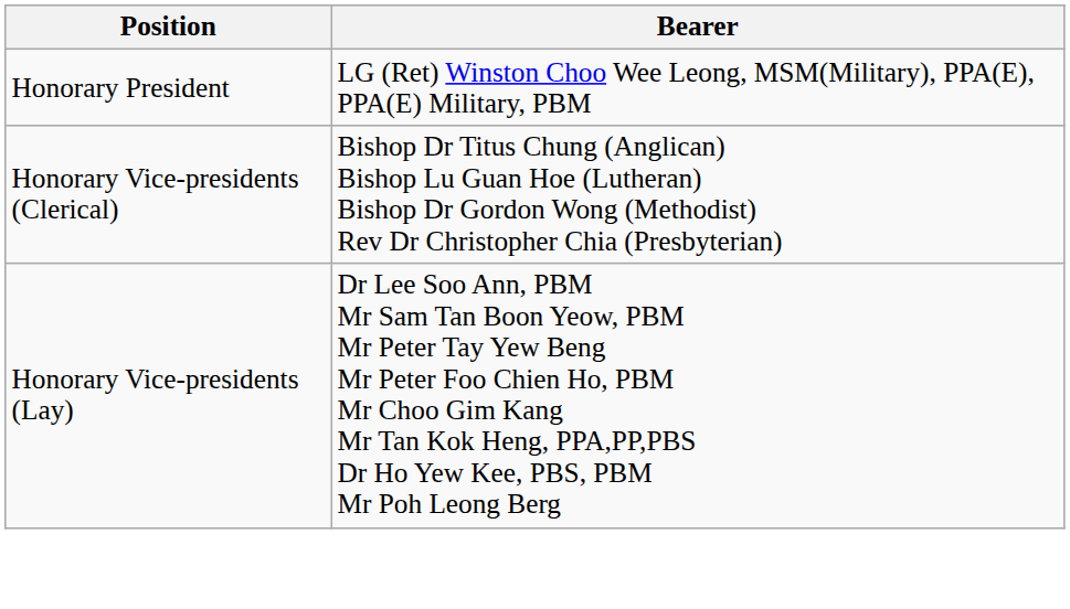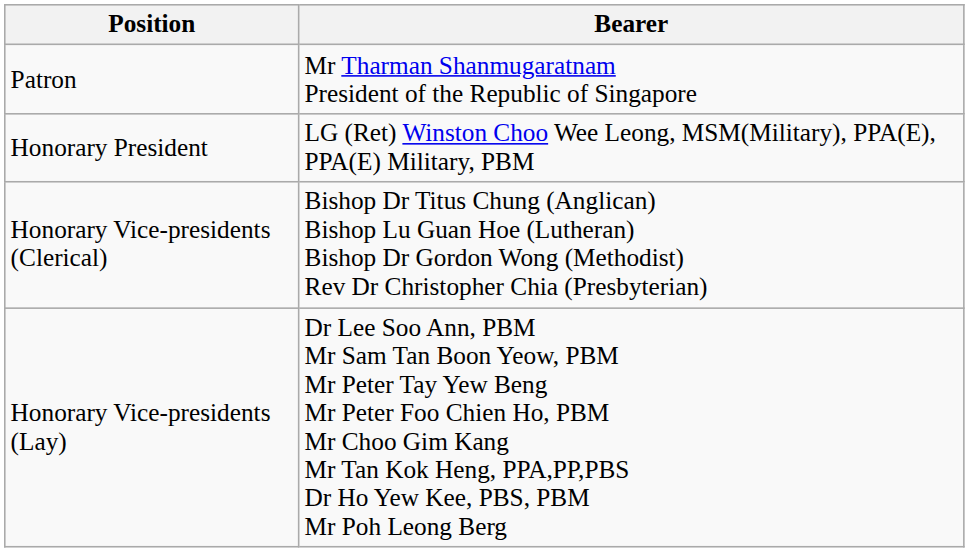+ row: Patron | Mr Tharman Shanmugaratnam President of the Republic of Singapore
